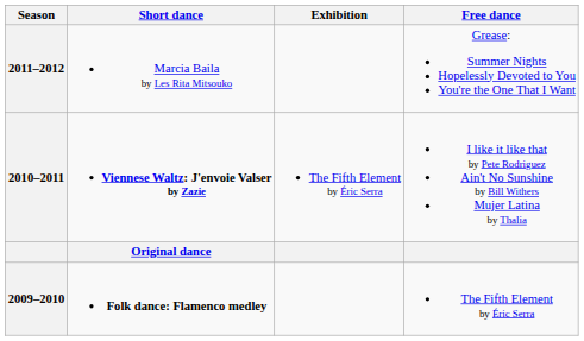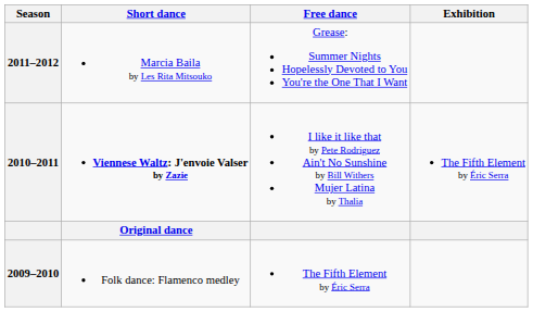columns swapped: Free dance <-> Exhibition
2009–2010 | Short dance: bold -> normal
